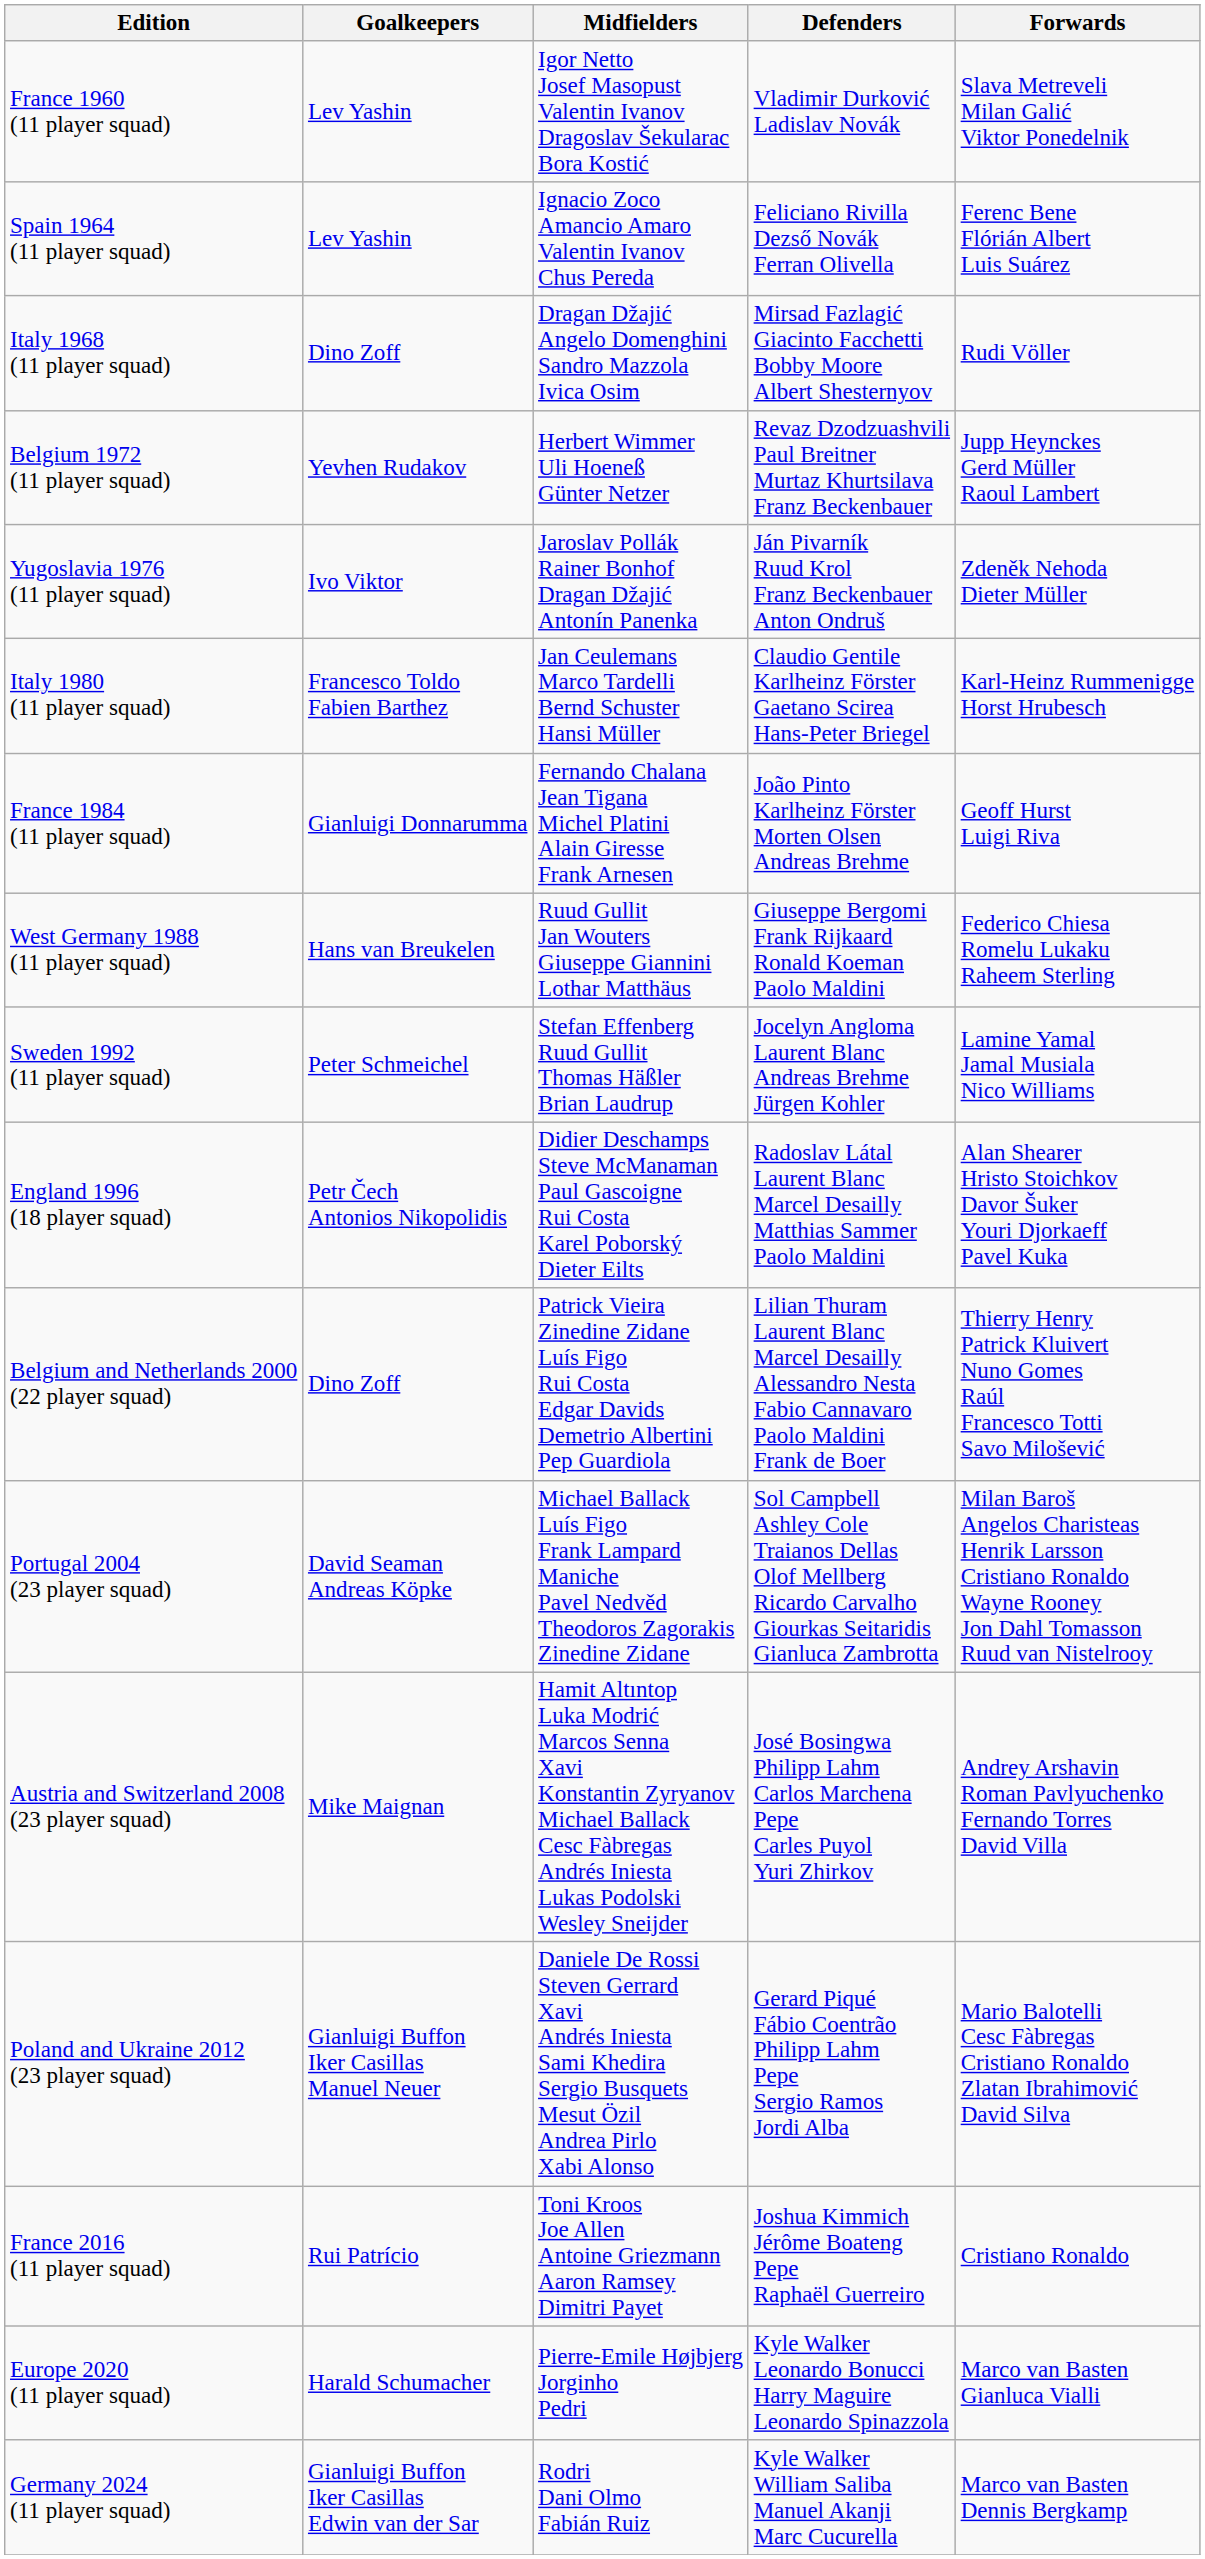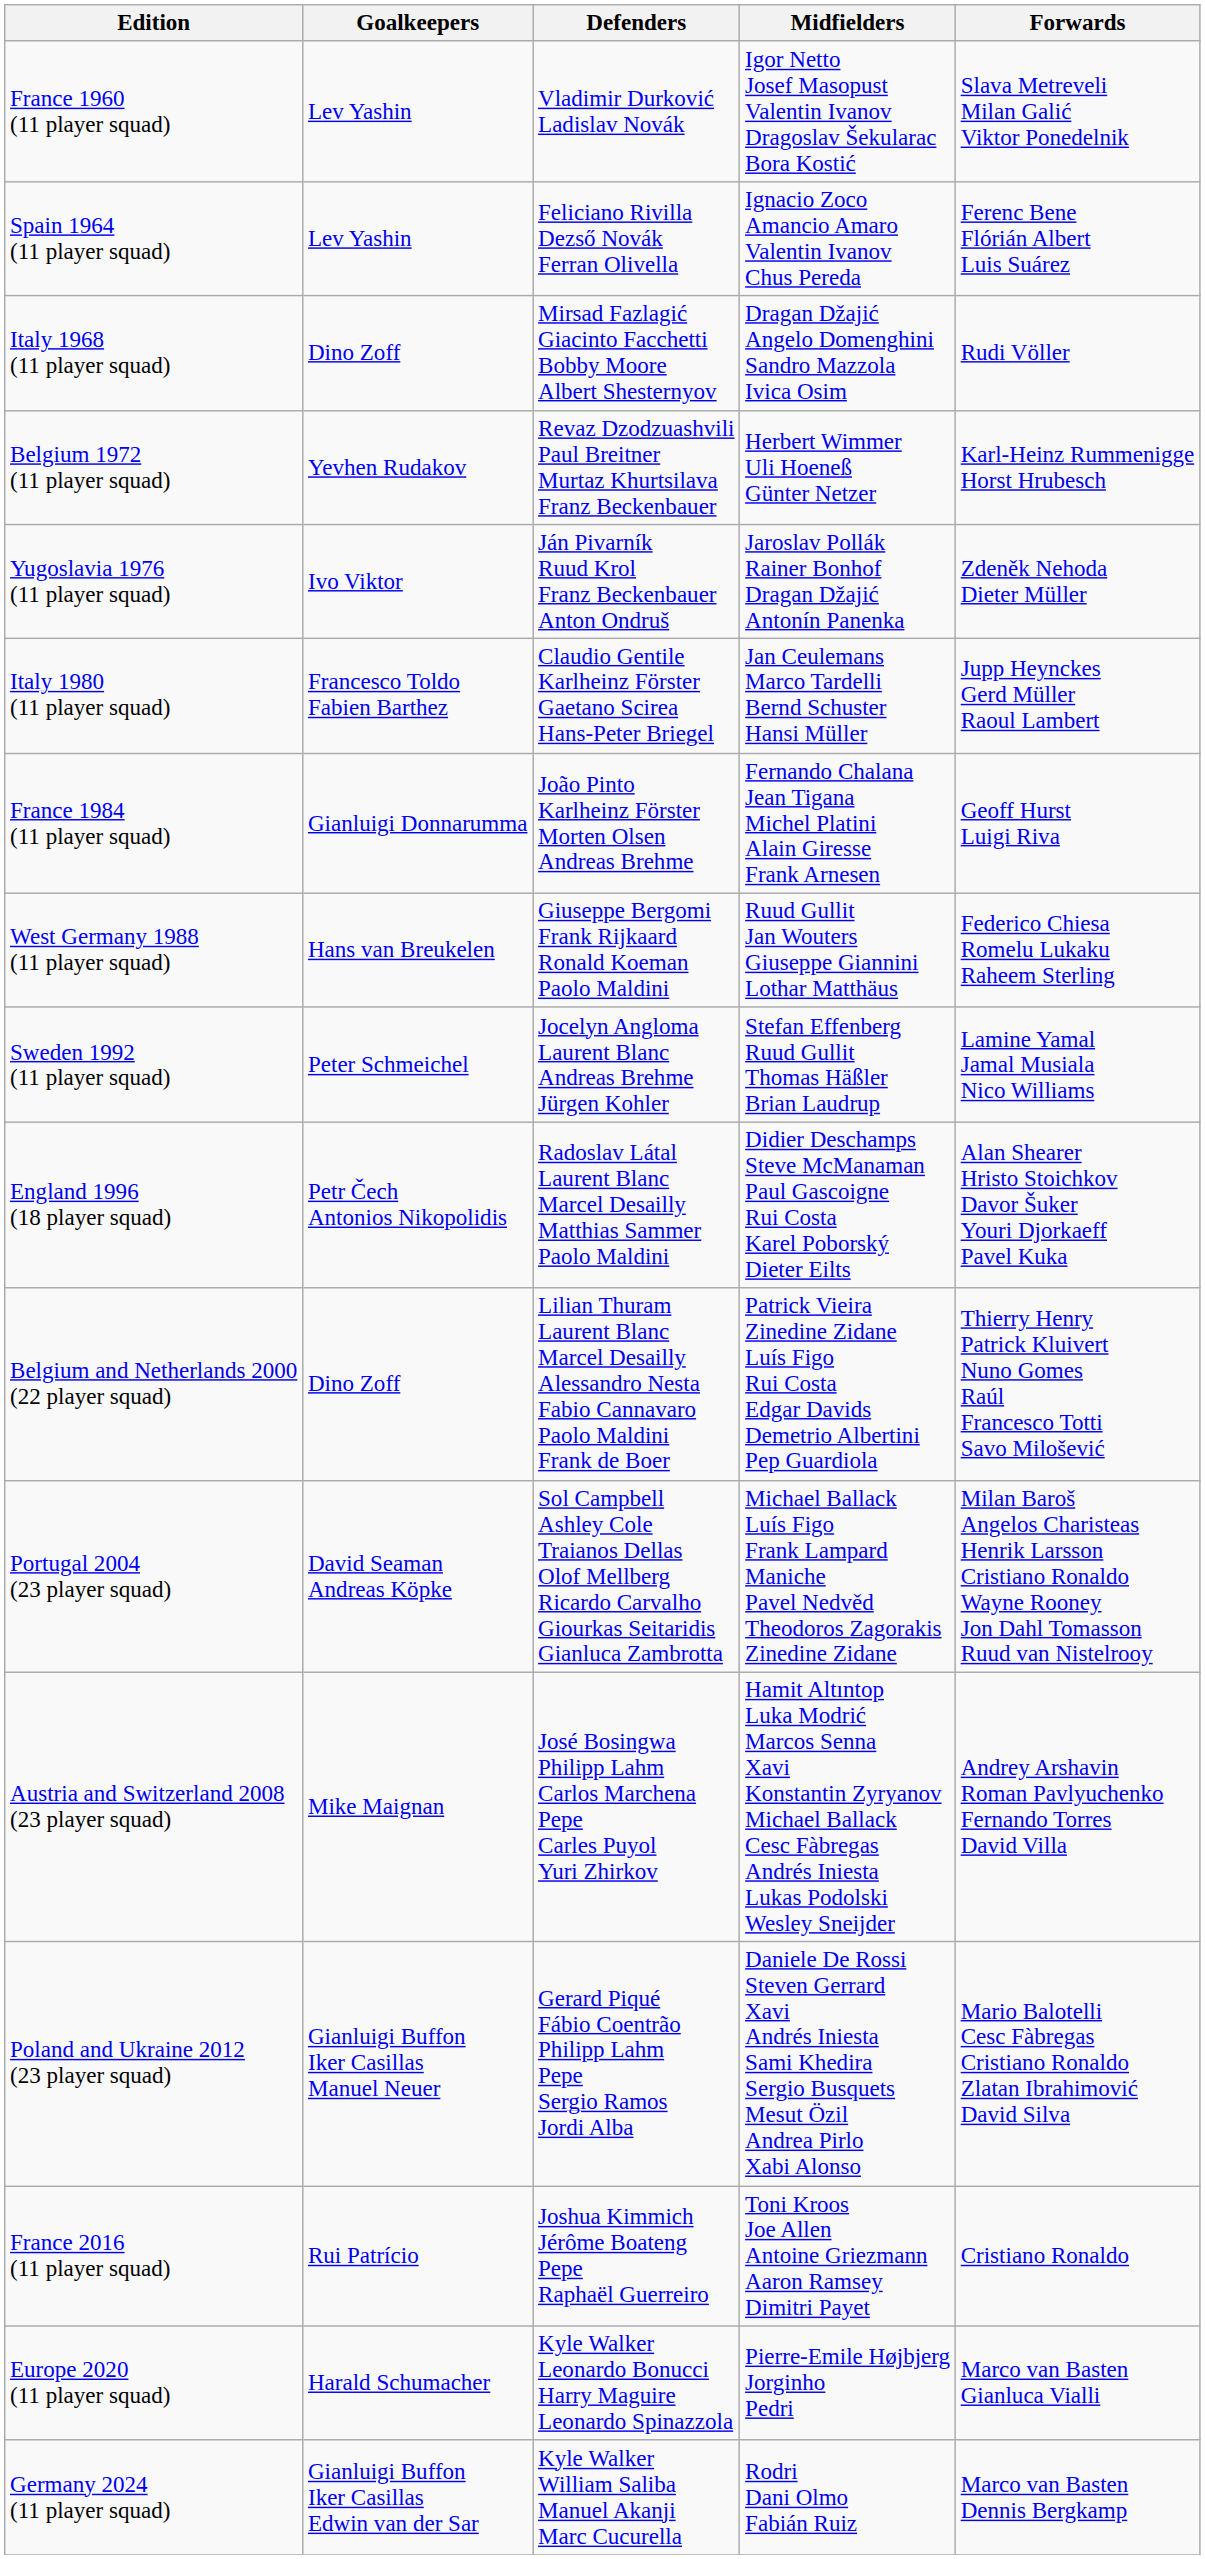columns swapped: Defenders <-> Midfielders
Belgium 1972 (11 player squad) | Forwards: Jupp Heynckes Gerd Müller Raoul Lambert -> Karl-Heinz Rummenigge Horst Hrubesch
Italy 1980 (11 player squad) | Forwards: Karl-Heinz Rummenigge Horst Hrubesch -> Jupp Heynckes Gerd Müller Raoul Lambert
